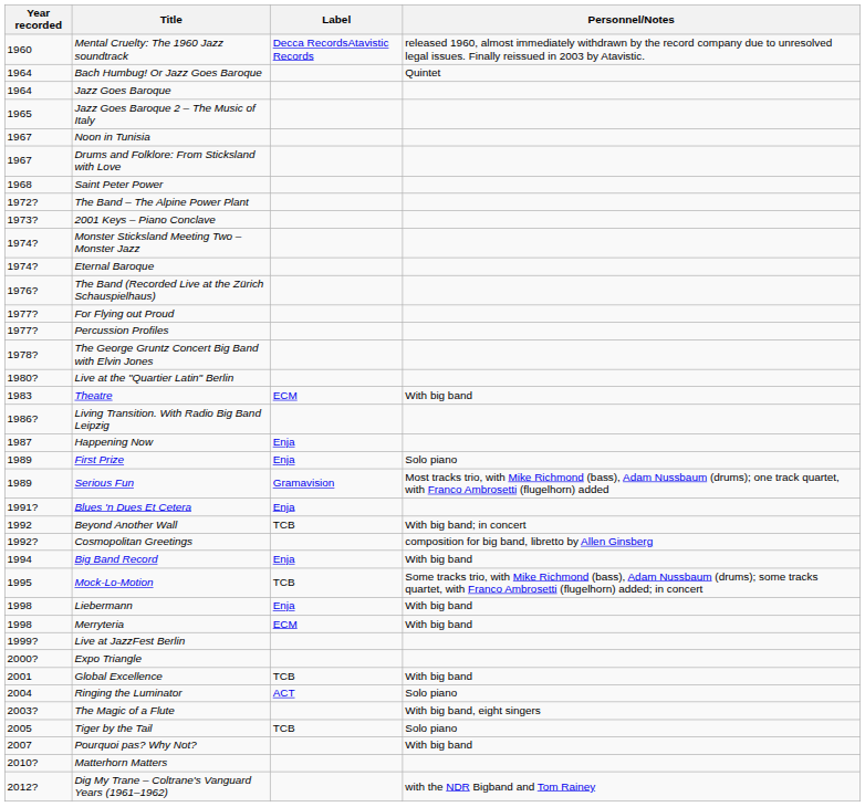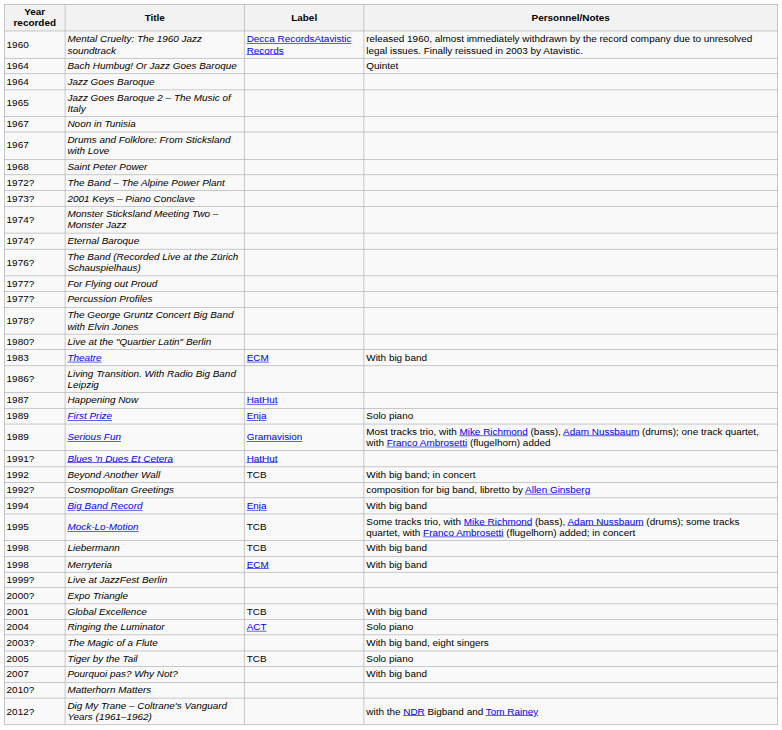Happening Now | Label: Enja -> HatHut
Blues 'n Dues Et Cetera | Label: Enja -> HatHut
Liebermann | Label: Enja -> TCB
